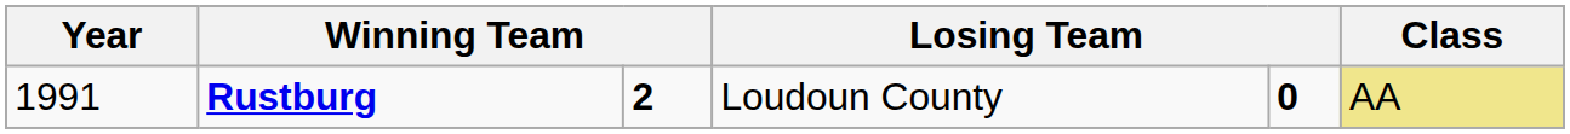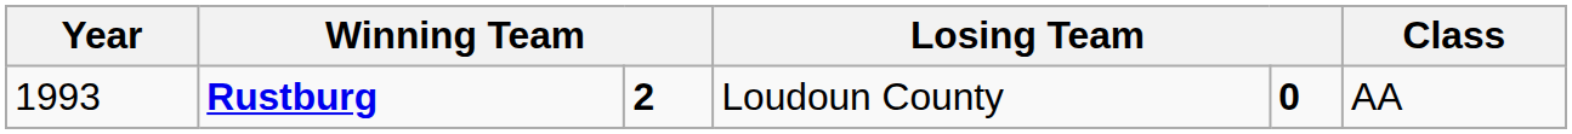Rustburg | Year: 1991 -> 1993
Rustburg | Class: khaki background -> no background
